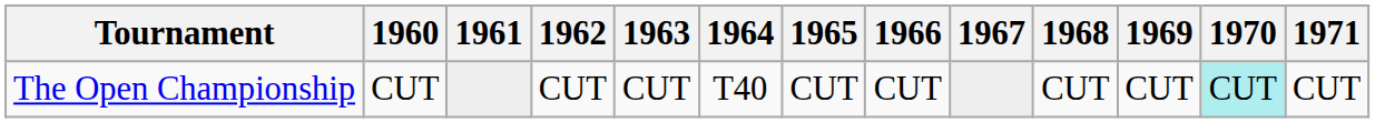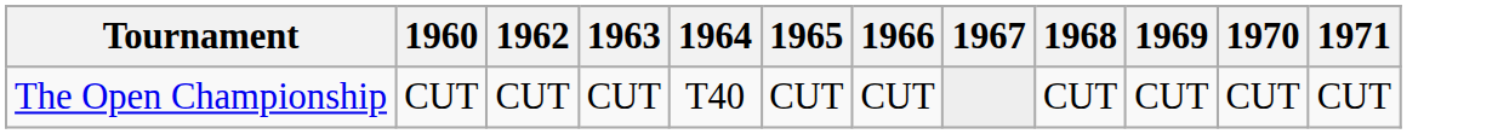- column: 1961
The Open Championship | 1970: paleturquoise background -> no background
